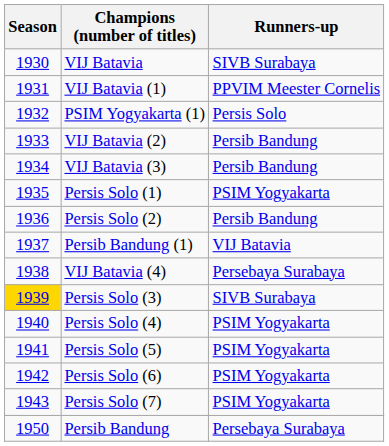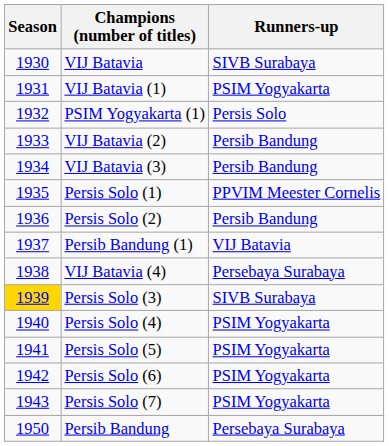VIJ Batavia (1) | Runners-up: PPVIM Meester Cornelis -> PSIM Yogyakarta
Persis Solo (1) | Runners-up: PSIM Yogyakarta -> PPVIM Meester Cornelis
